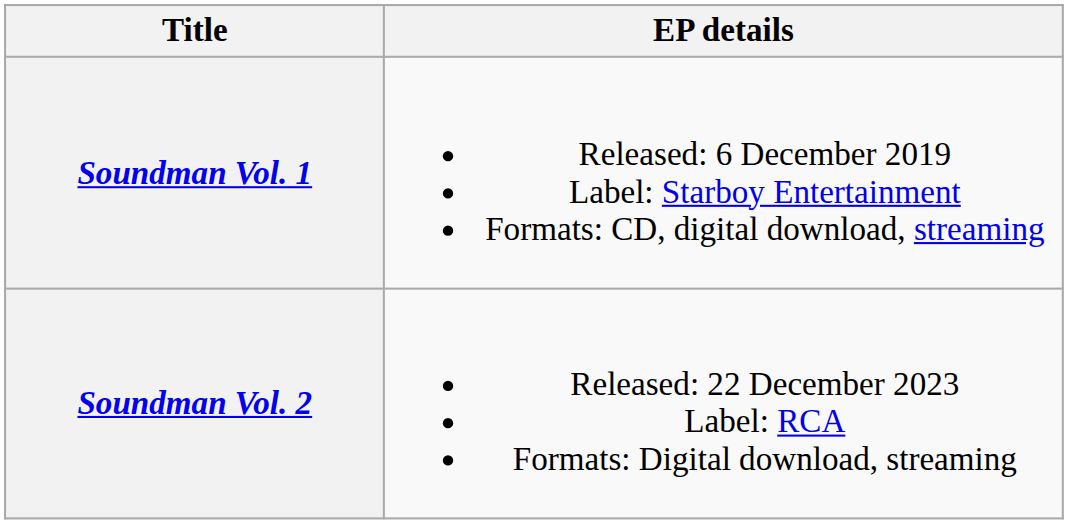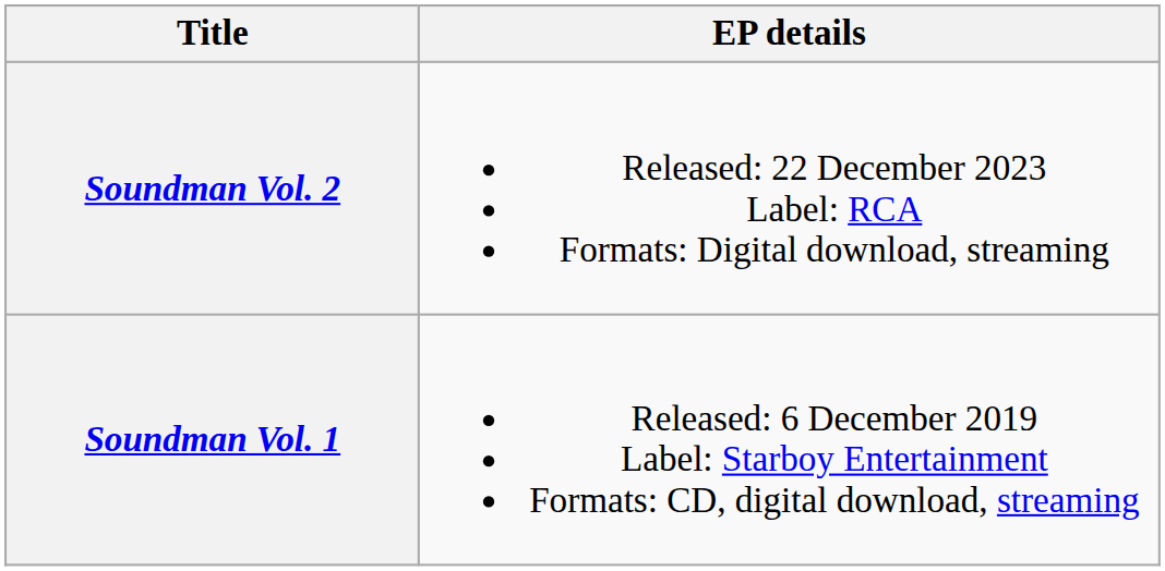rows swapped: Soundman Vol. 1 <-> Soundman Vol. 2
